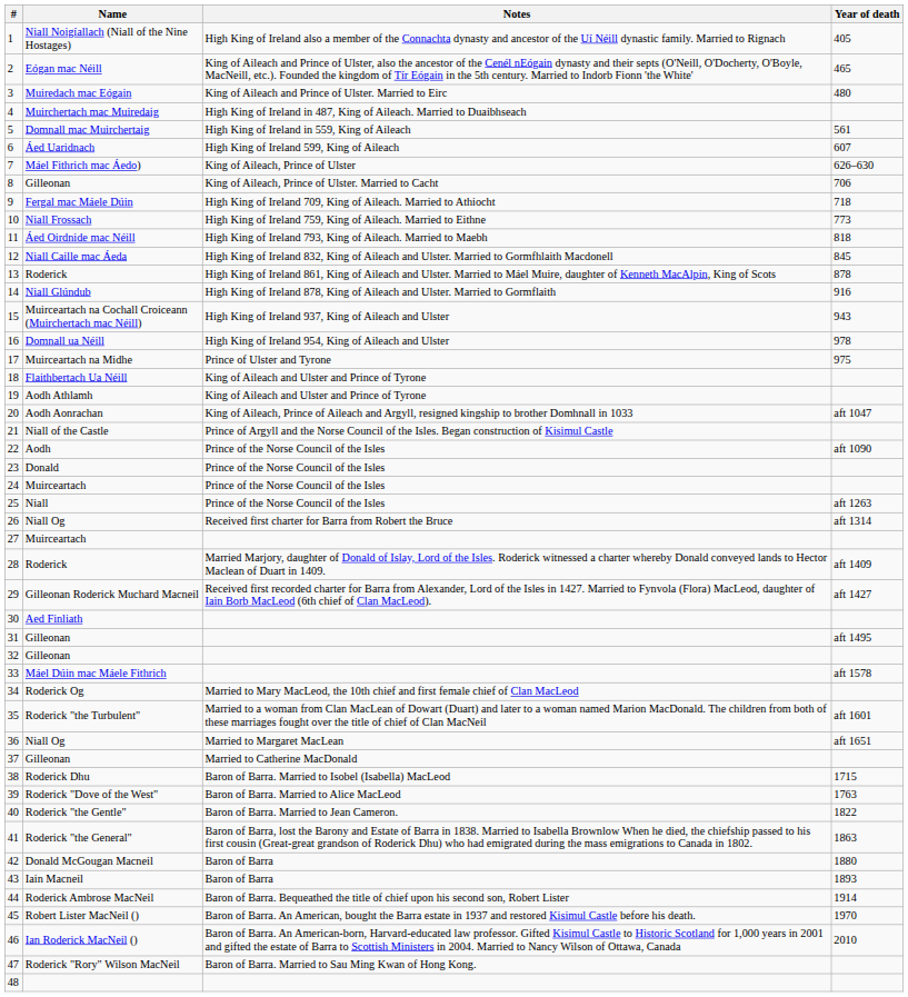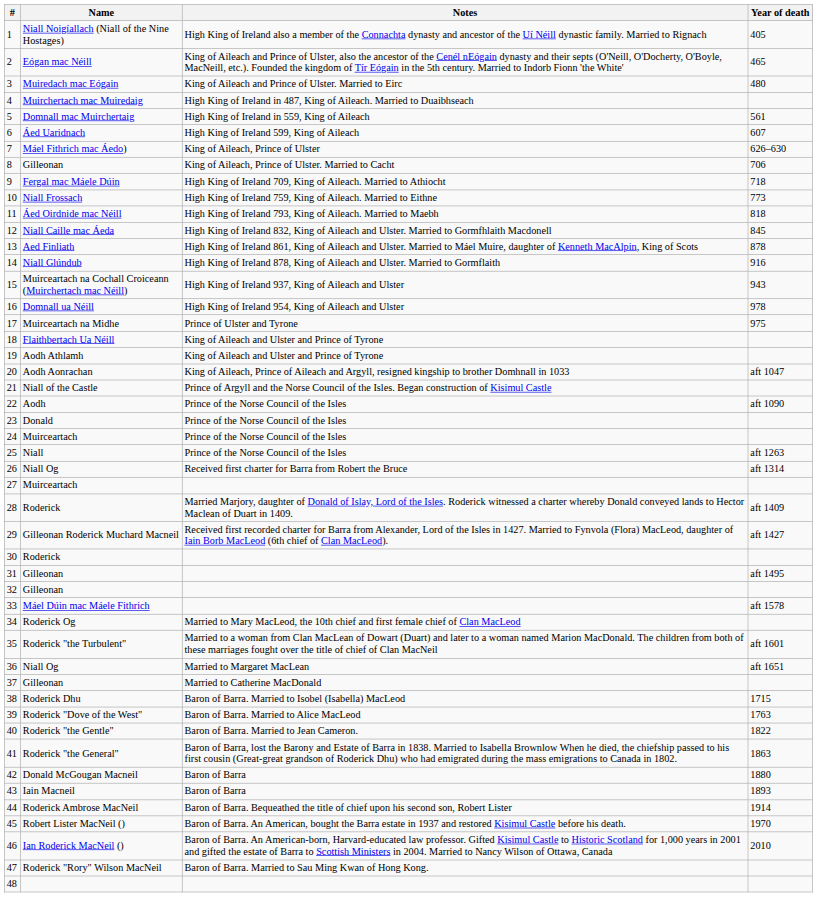13 | Name: Roderick -> Aed Finliath
30 | Name: Aed Finliath -> Roderick
